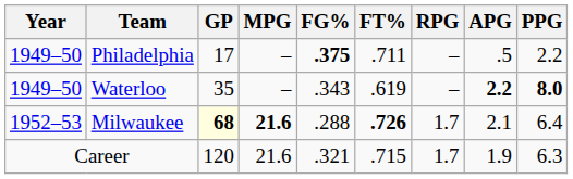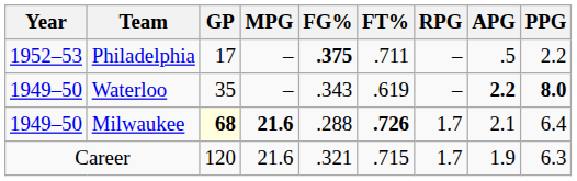Philadelphia | Year: 1949–50 -> 1952–53
Milwaukee | Year: 1952–53 -> 1949–50
